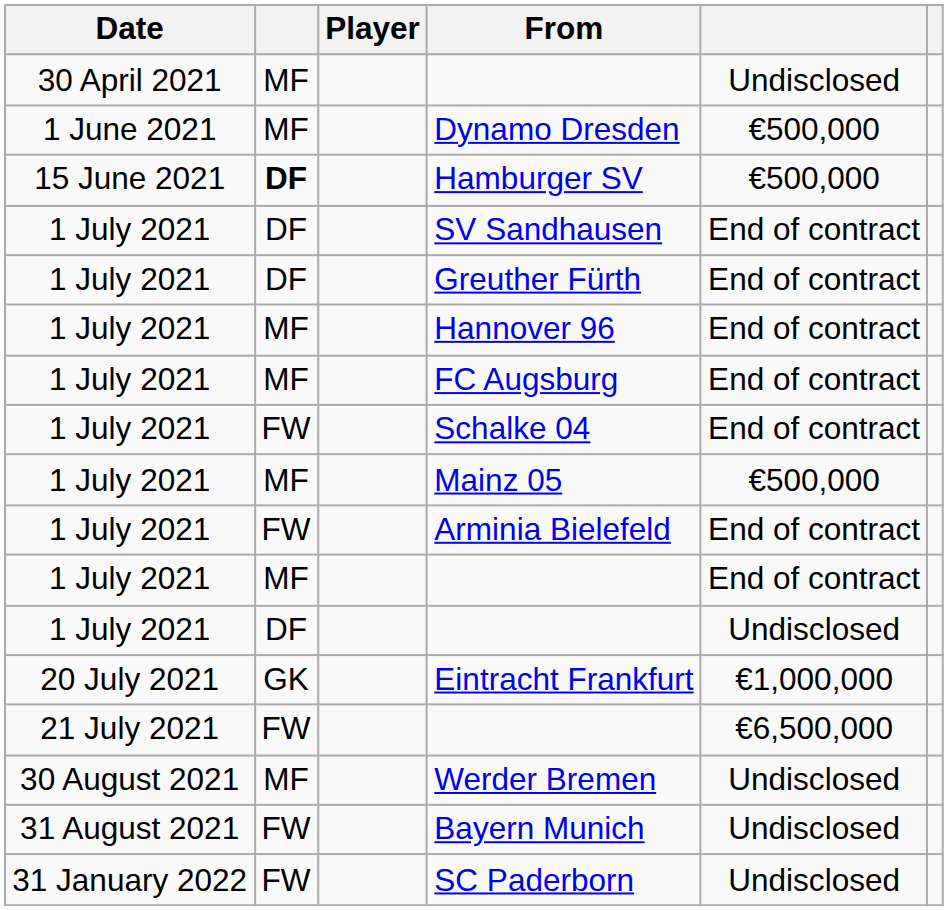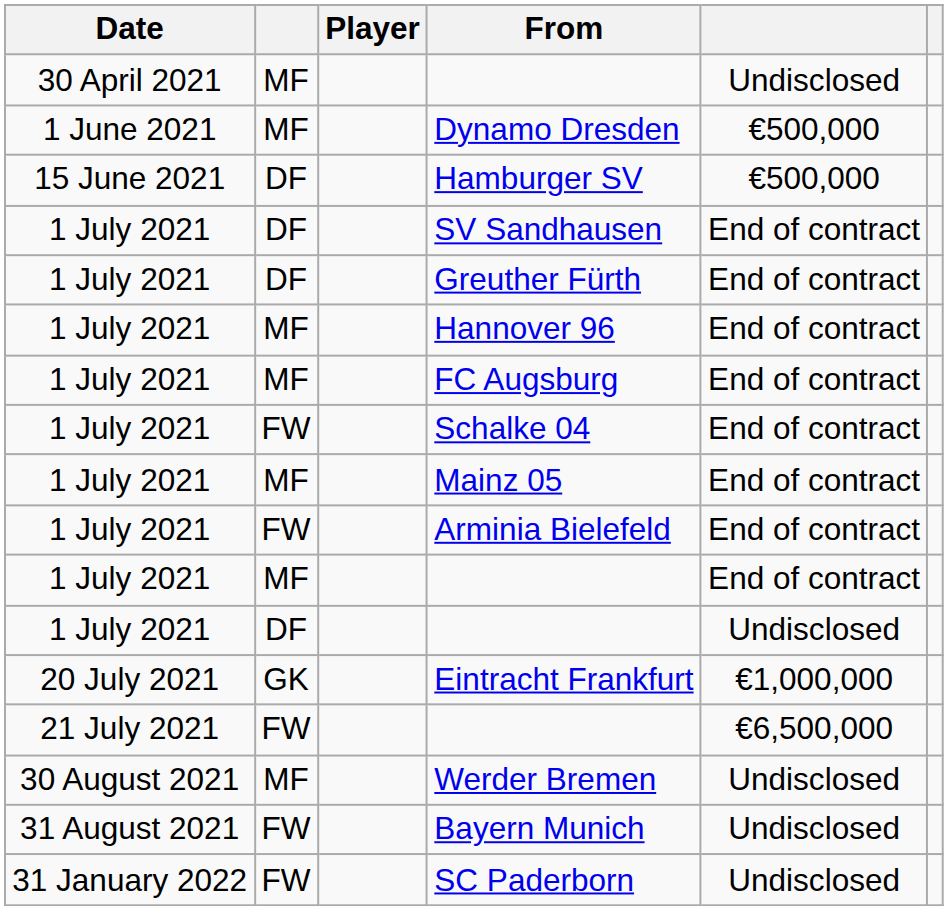Hamburger SV | column 2: bold -> normal
Mainz 05 | column 5: €500,000 -> End of contract
